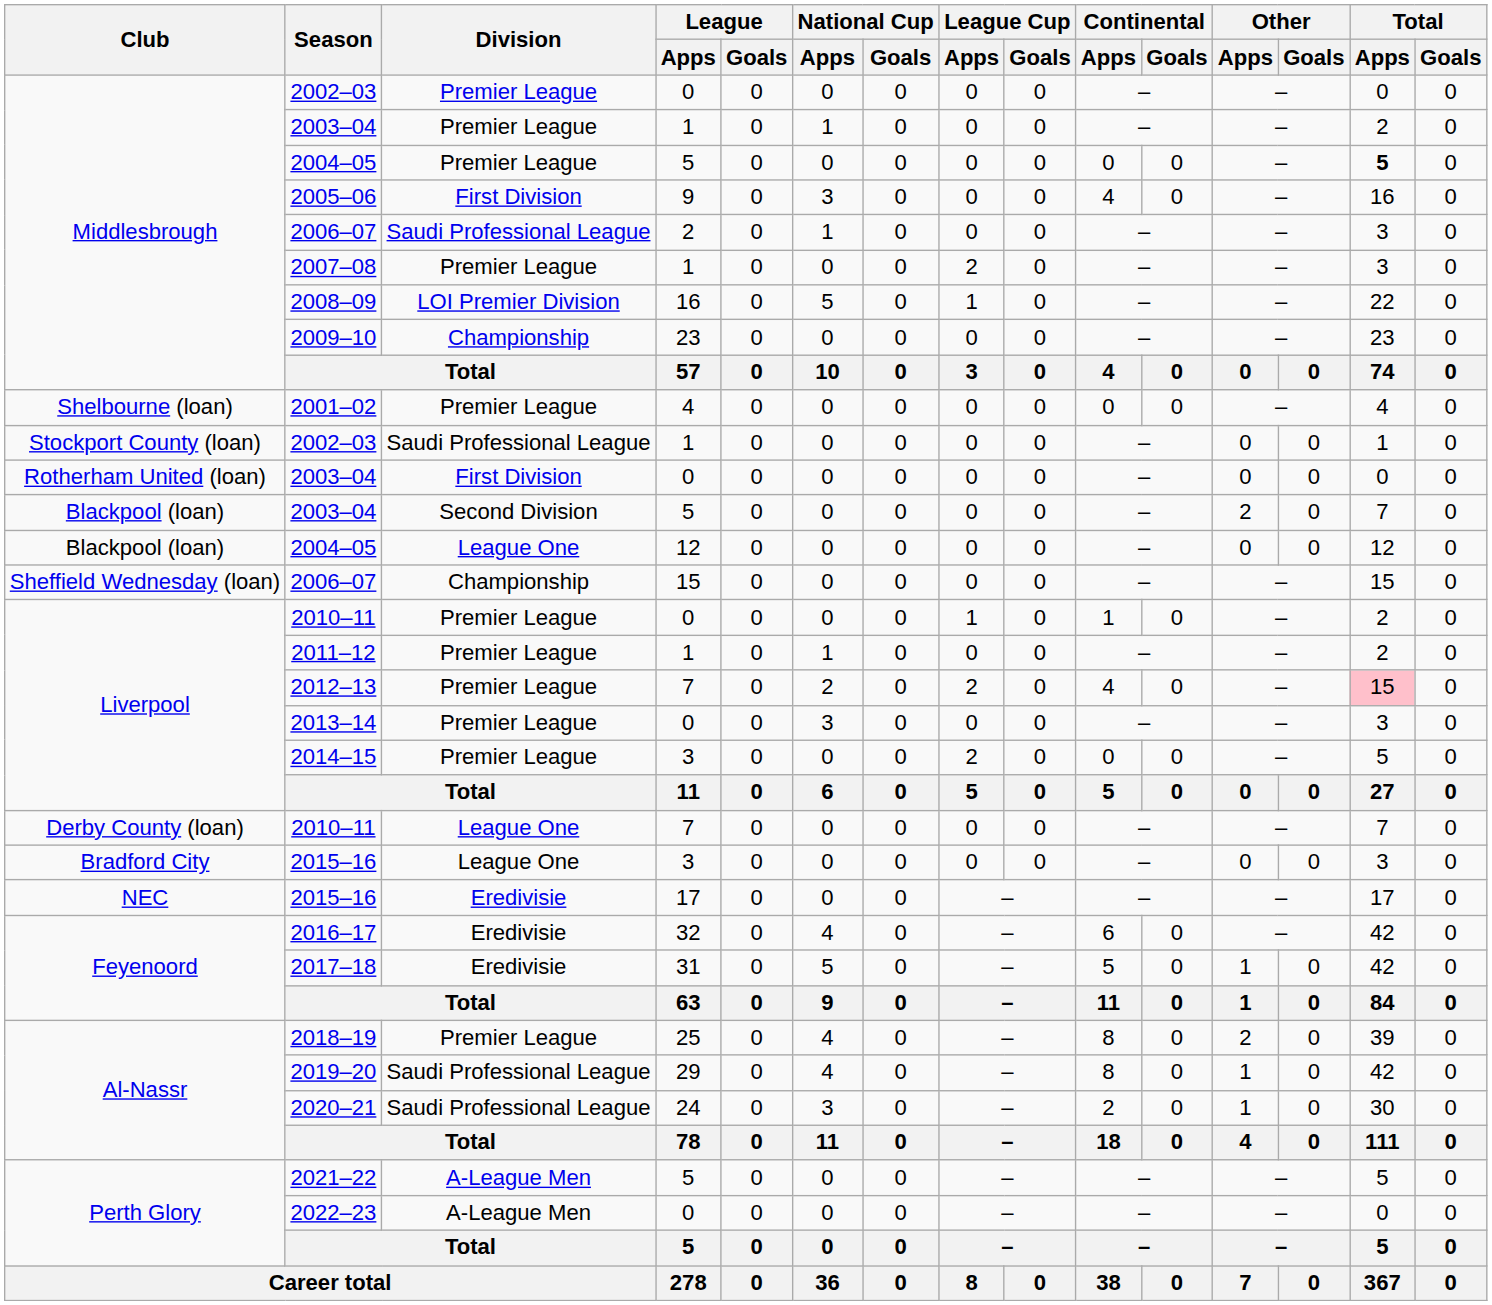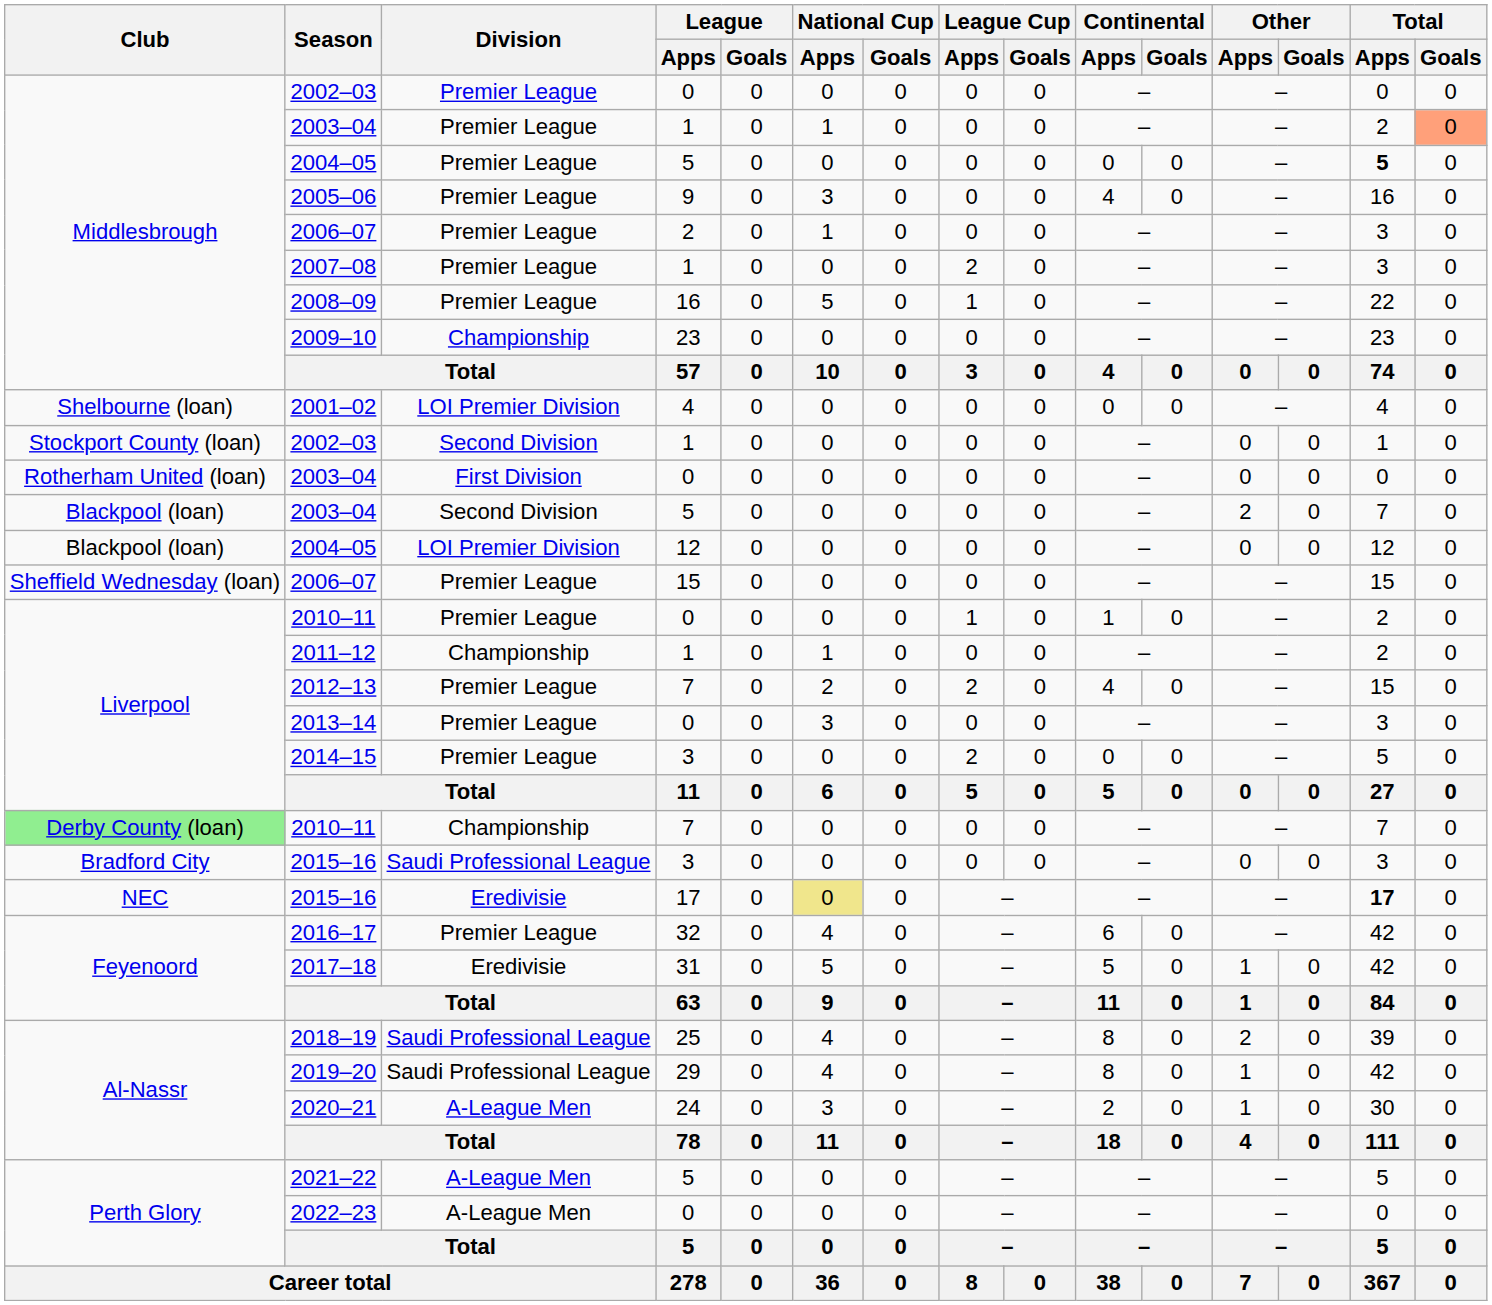2003–04 / 1 | Total / Goals: no background -> lightsalmon background
2005–06 | Division: First Division -> Premier League
2006–07 / 2 | Division: Saudi Professional League -> Premier League
2008–09 | Division: LOI Premier Division -> Premier League
2001–02 | Division: Premier League -> LOI Premier Division
2002–03 / 1 | Division: Saudi Professional League -> Second Division
2004–05 / 12 | Division: League One -> LOI Premier Division
2006–07 / 15 | Division: Championship -> Premier League
2011–12 | Division: Premier League -> Championship
2012–13 | Total / Apps: pink background -> no background
2010–11 / 7 | Club: no background -> lightgreen background
2010–11 / 7 | Division: League One -> Championship
2015–16 / 3 | Division: League One -> Saudi Professional League
2015–16 / 17 | National Cup / Apps: no background -> khaki background
2015–16 / 17 | Total / Apps: normal -> bold
2016–17 | Division: Eredivisie -> Premier League
2018–19 | Division: Premier League -> Saudi Professional League
2020–21 | Division: Saudi Professional League -> A-League Men
